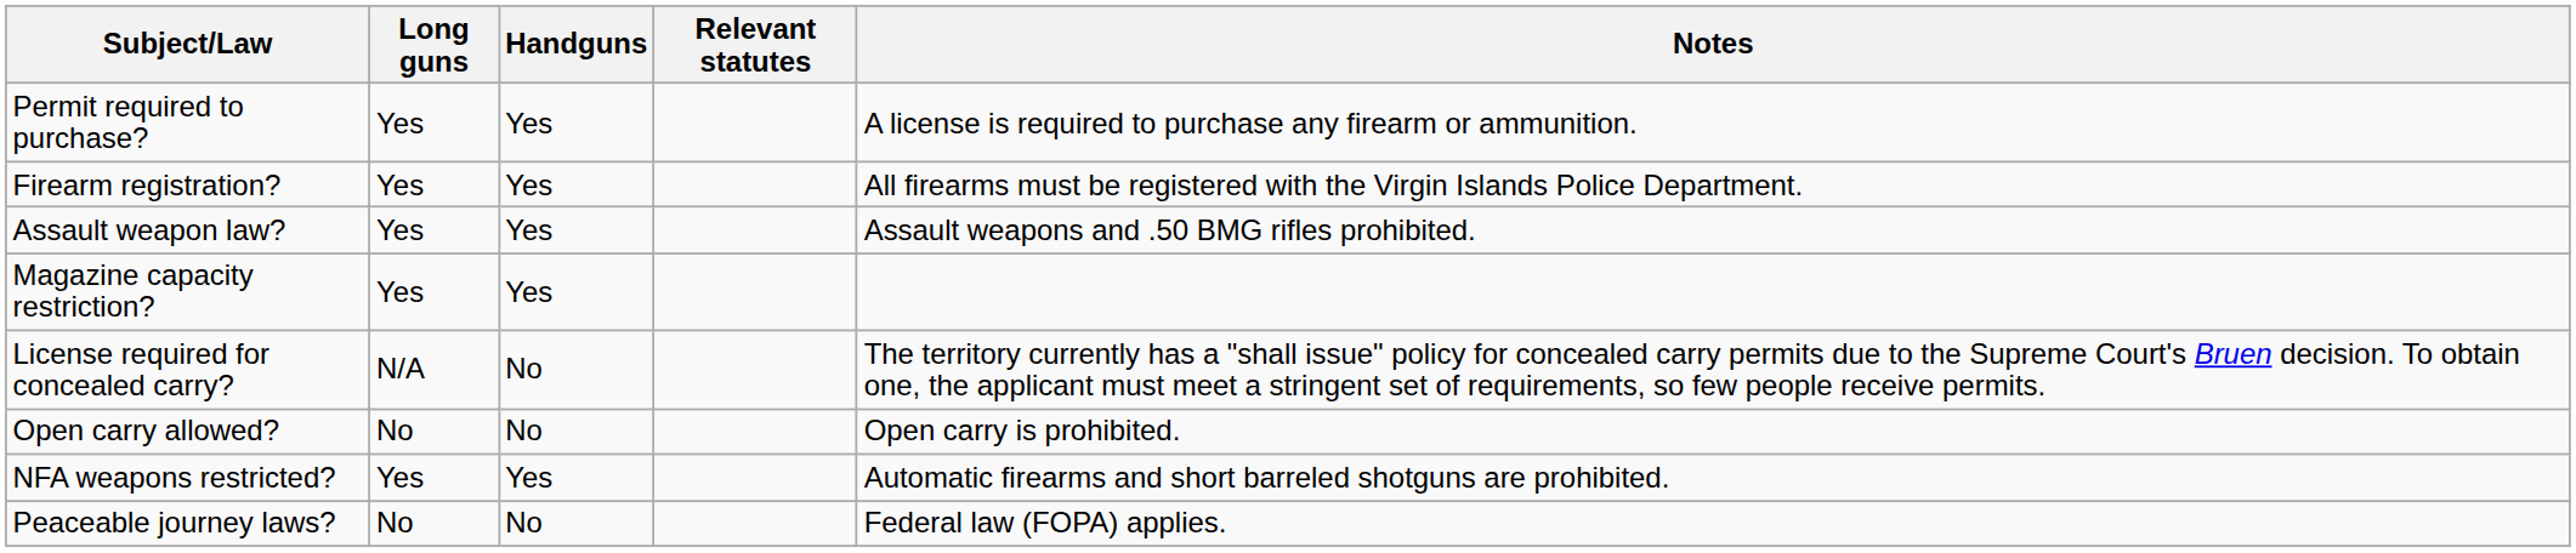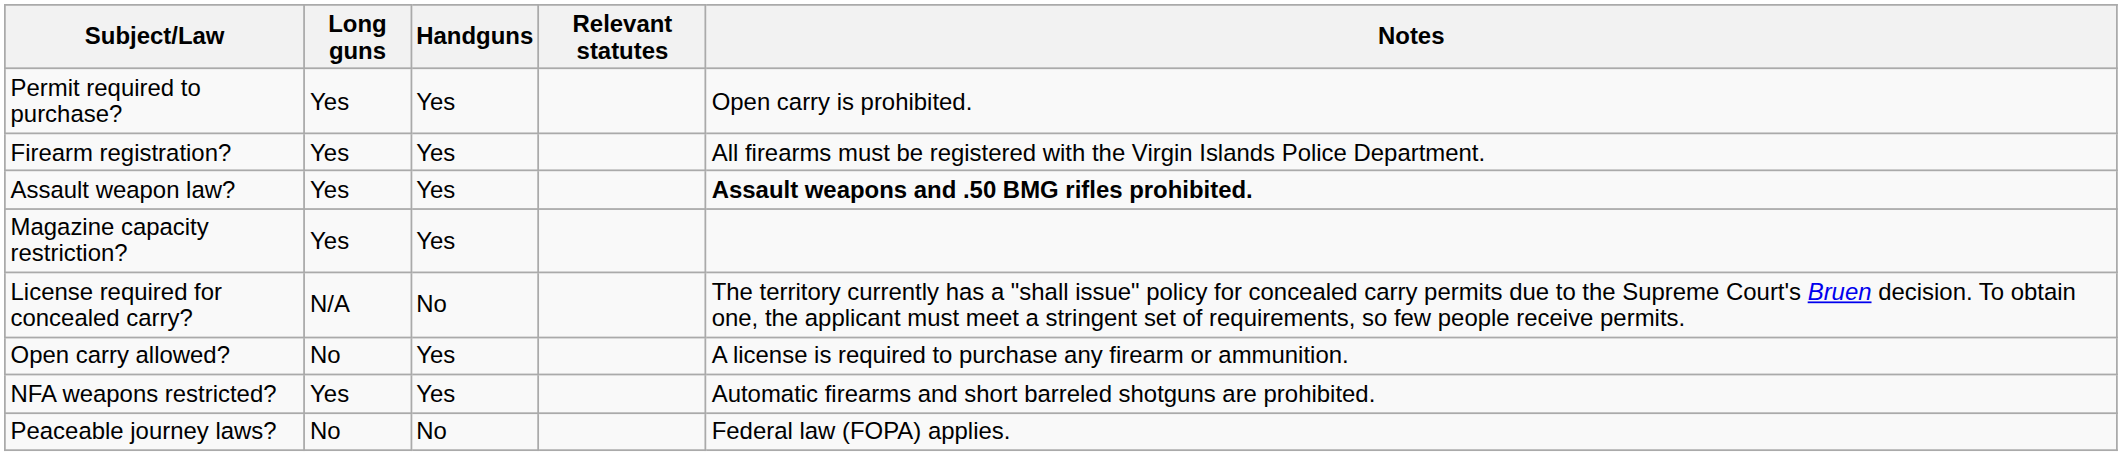Permit required to purchase? | Notes: A license is required to purchase any firearm or ammunition. -> Open carry is prohibited.
Assault weapon law? | Notes: normal -> bold
Open carry allowed? | Handguns: No -> Yes
Open carry allowed? | Notes: Open carry is prohibited. -> A license is required to purchase any firearm or ammunition.
